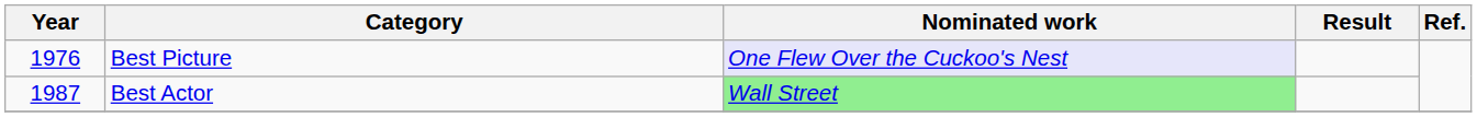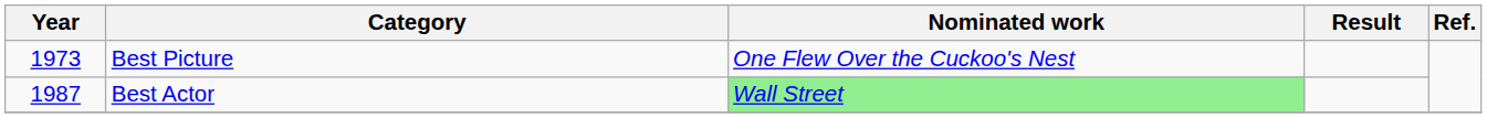Best Picture | Year: 1976 -> 1973
Best Picture | Nominated work: lavender background -> no background
